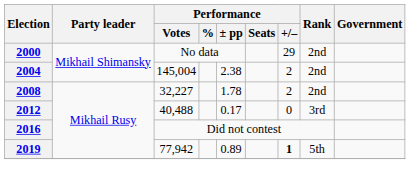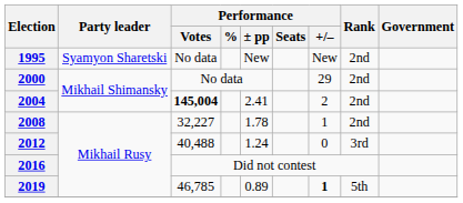+ row: 1995 | Syamyon Sharetski | No data | New | New | 2nd
2004 | Performance / Votes: normal -> bold
2004 | Performance / ± pp: 2.38 -> 2.41
2008 | Performance / +/–: 2 -> 1
2012 | Performance / ± pp: 0.17 -> 1.24
2019 | Performance / Votes: 77,942 -> 46,785
